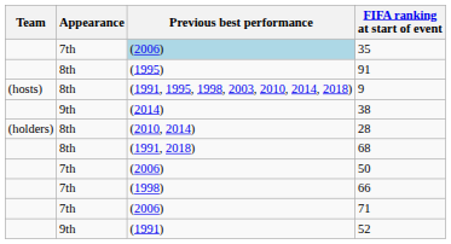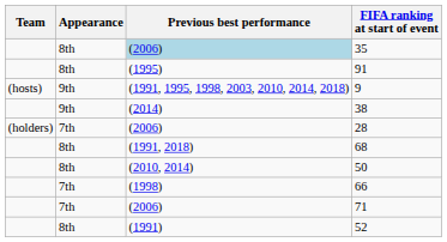35 | Appearance: 7th -> 8th
9 | Appearance: 8th -> 9th
28 | Appearance: 8th -> 7th
28 | Previous best performance: (2010, 2014) -> (2006)
50 | Appearance: 7th -> 8th
50 | Previous best performance: (2006) -> (2010, 2014)
52 | Appearance: 9th -> 8th
